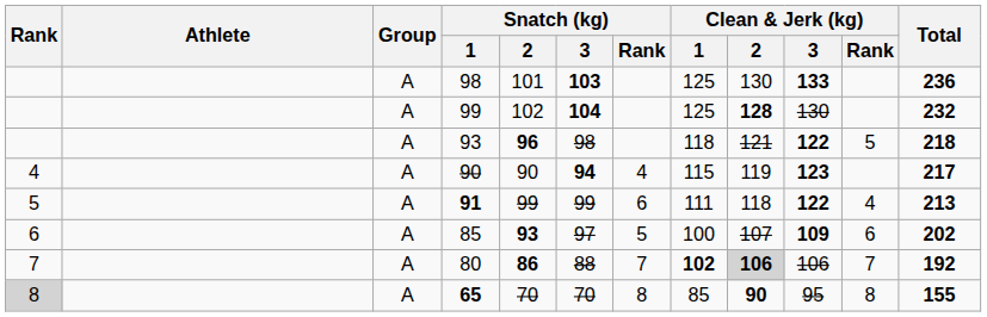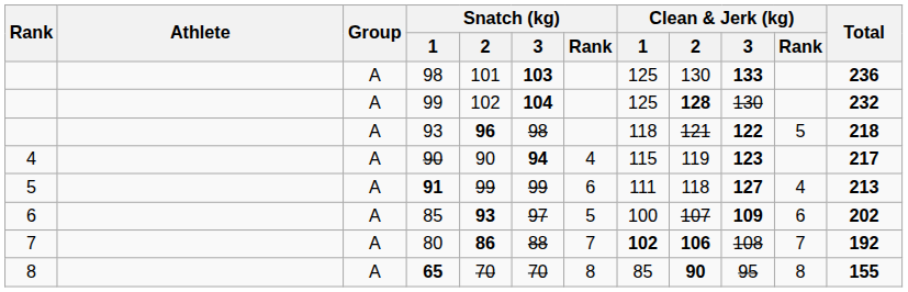91 | Clean & Jerk (kg) / 3: 122 -> 127
80 | Clean & Jerk (kg) / 2: lightgrey background -> no background
80 | Clean & Jerk (kg) / 3: 106 -> 108
65 | Rank: lightgrey background -> no background
